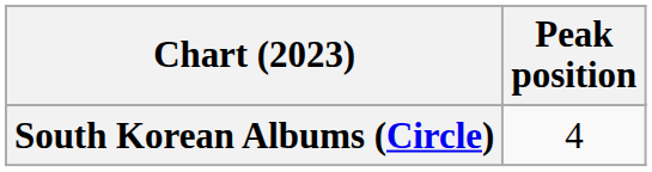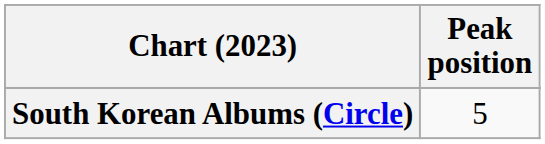South Korean Albums (Circle) | Peak position: 4 -> 5
